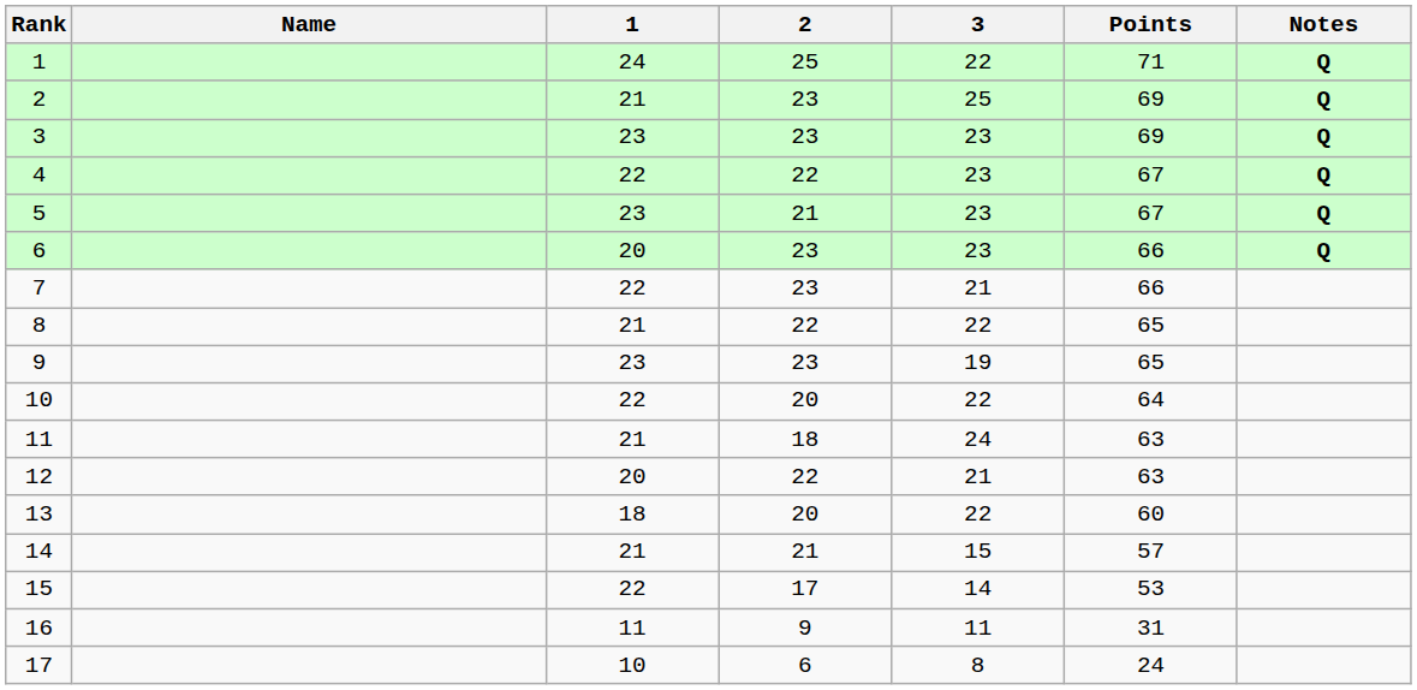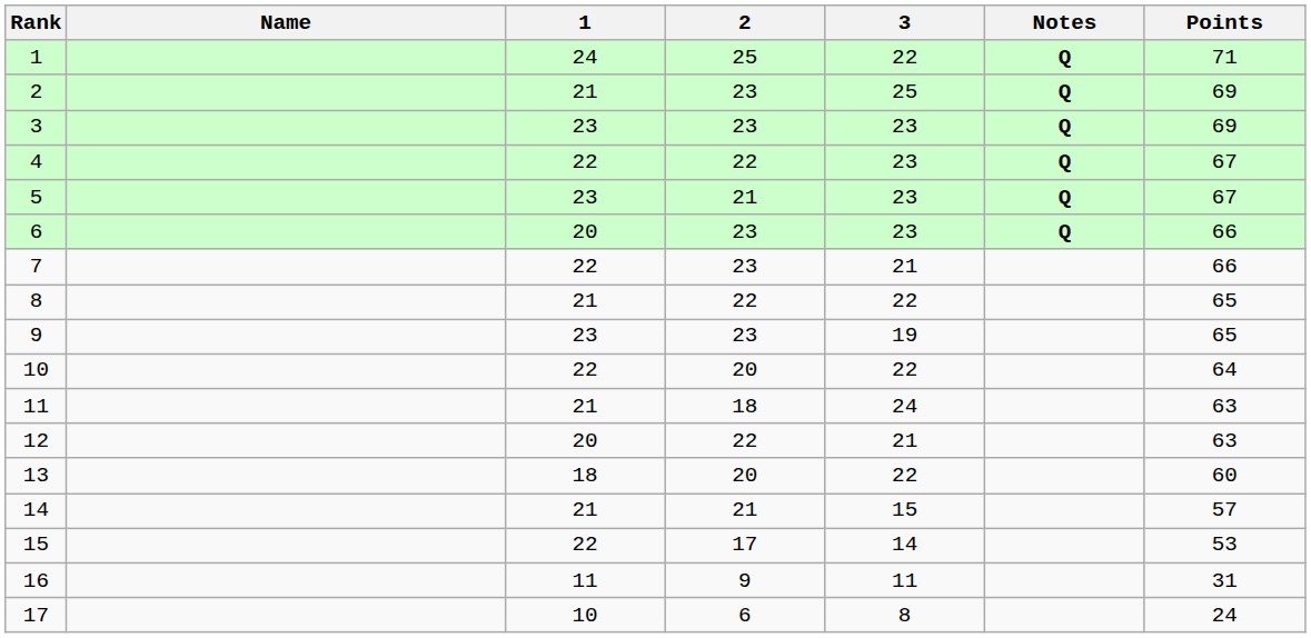columns swapped: Points <-> Notes
